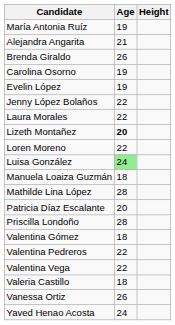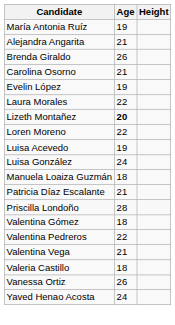Carolina Osorno | Age: 19 -> 21
- row: Jenny López Bolaños | 22
+ row: Luisa Acevedo | 19
Luisa González | Age: lightgreen background -> no background
- row: Mathilde Lina López | 28
Patricia Díaz Escalante | Age: 20 -> 21
Valentina Vega | Age: 22 -> 21
